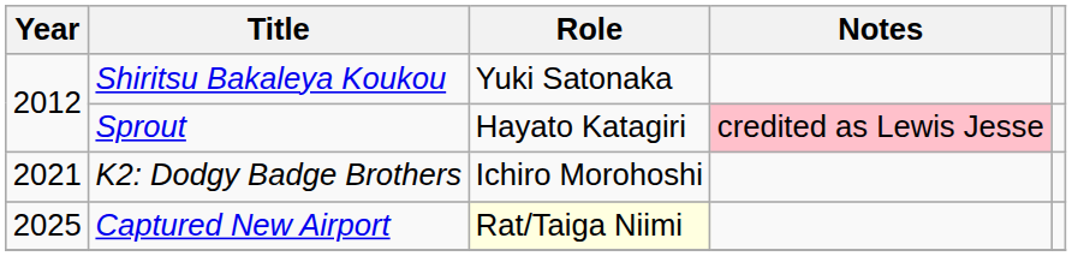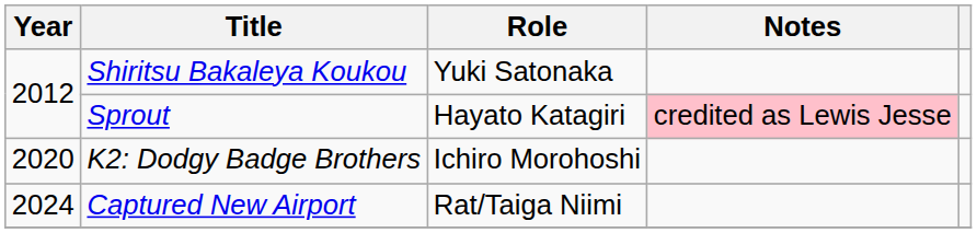K2: Dodgy Badge Brothers | Year: 2021 -> 2020
Captured New Airport | Year: 2025 -> 2024
Captured New Airport | Role: lightyellow background -> no background
